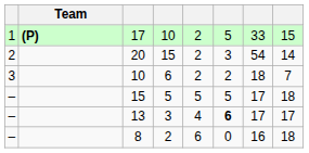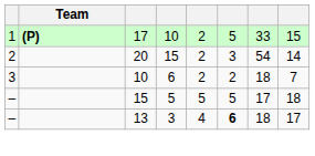13 | column 7: 17 -> 18
- row: – | 8 | 2 | 6 | 0 | 16 | 18
